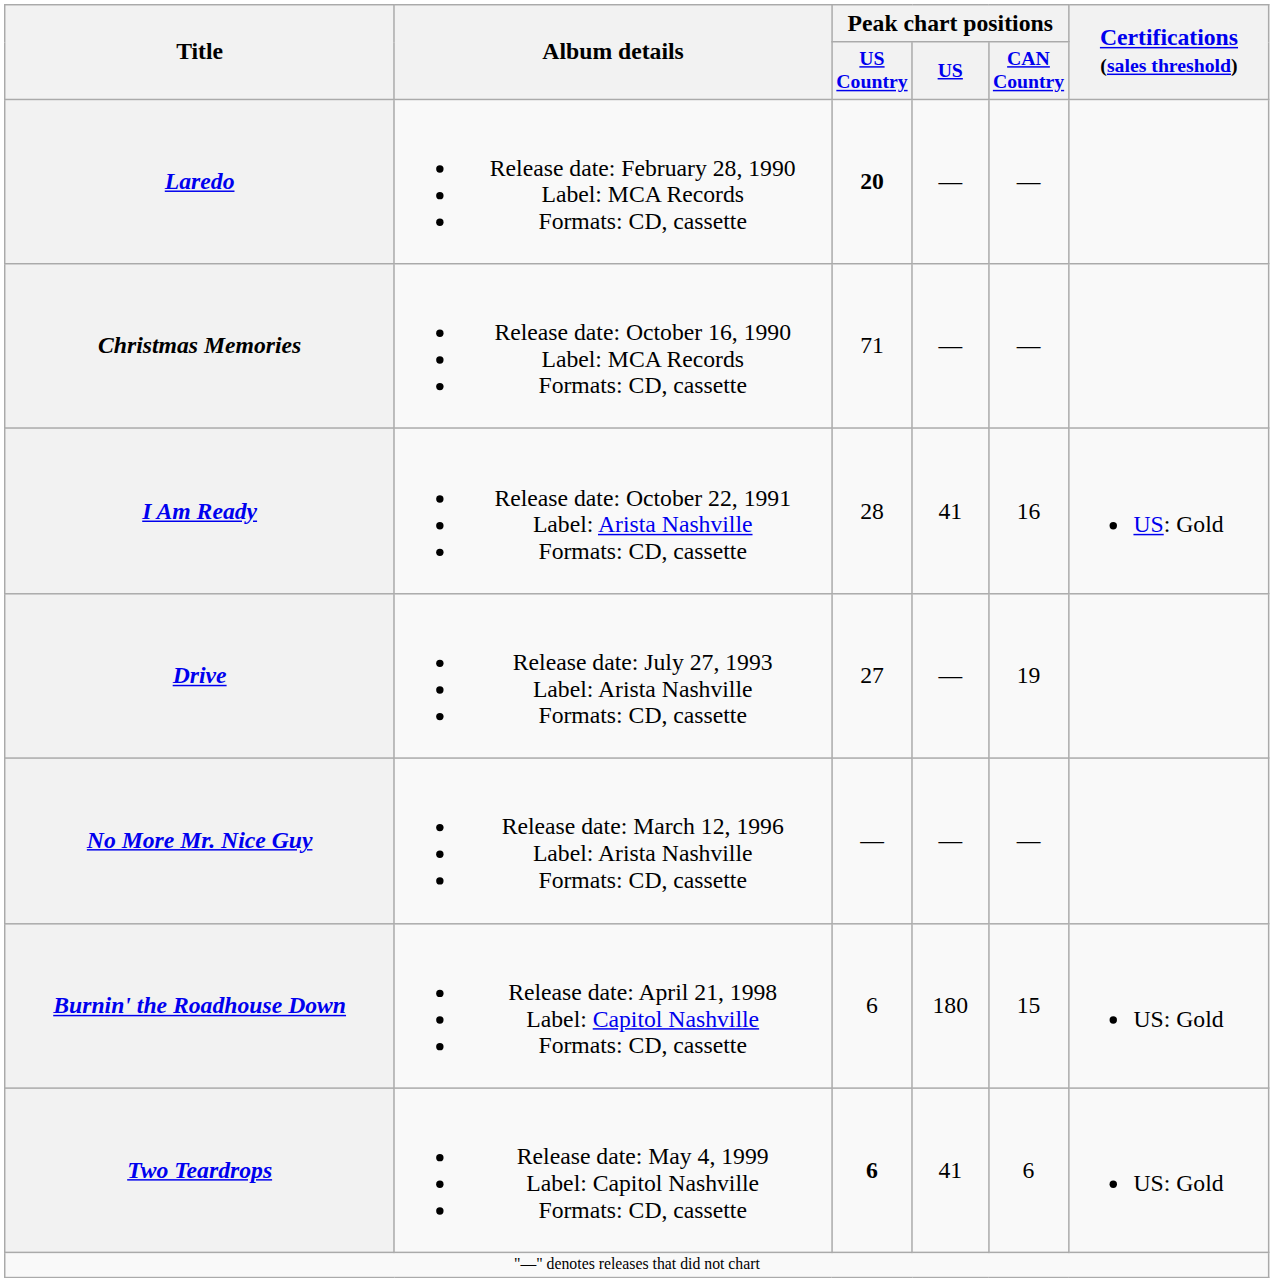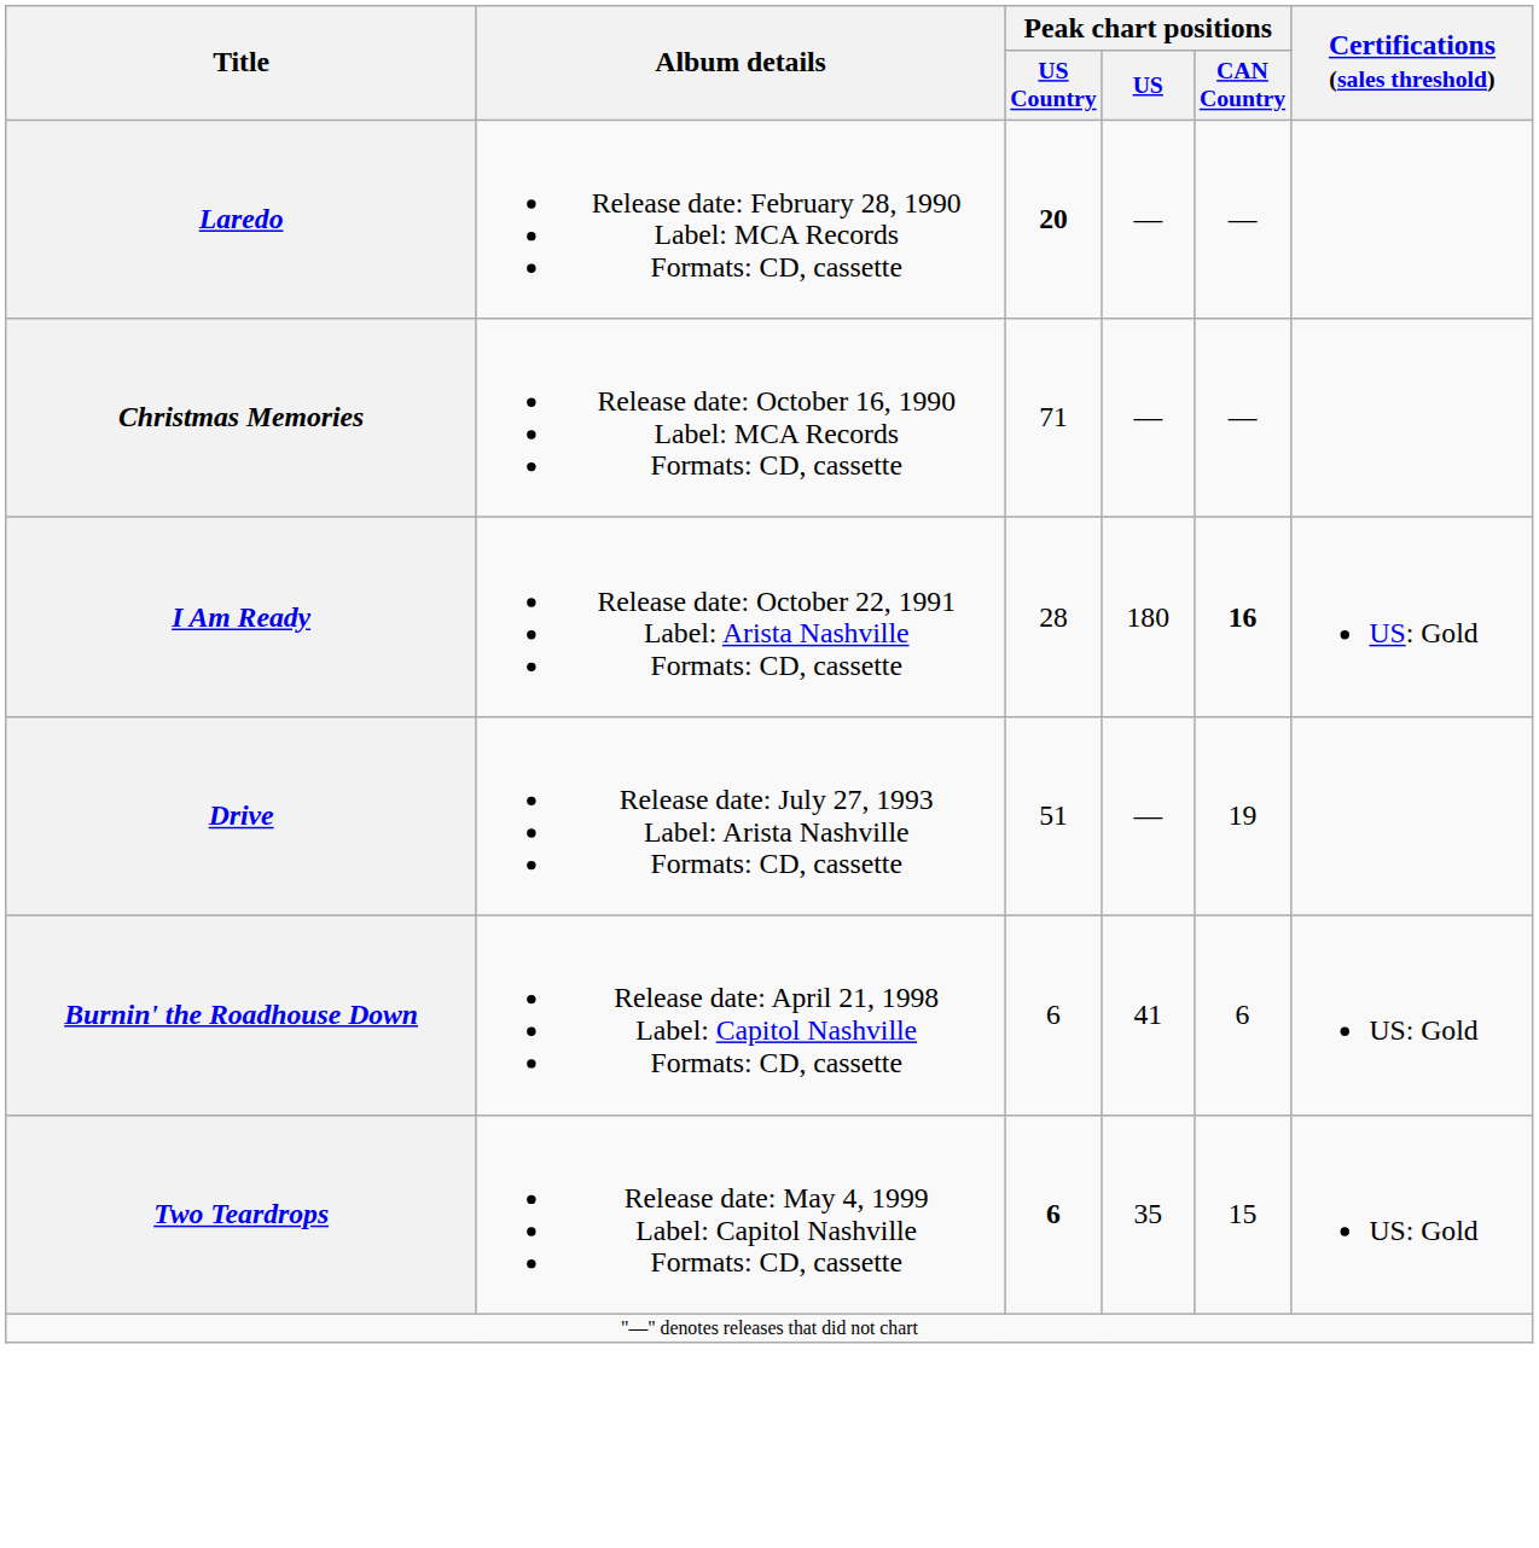I Am Ready | Peak chart positions / US: 41 -> 180
I Am Ready | Peak chart positions / CAN Country: normal -> bold
Drive | Peak chart positions / US Country: 27 -> 51
- row: No More Mr. Nice Guy | Release date: March 12, 1996 Label: Arista Nashville Formats: CD, cassette | — | — | —
Burnin' the Roadhouse Down | Peak chart positions / US: 180 -> 41
Burnin' the Roadhouse Down | Peak chart positions / CAN Country: 15 -> 6
Two Teardrops | Peak chart positions / US: 41 -> 35
Two Teardrops | Peak chart positions / CAN Country: 6 -> 15
